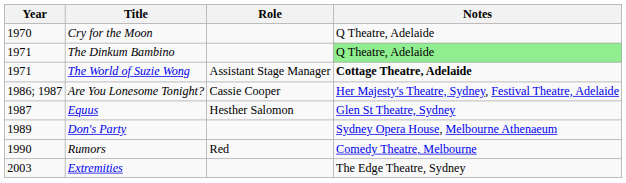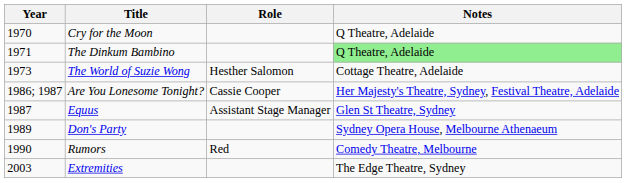The World of Suzie Wong | Year: 1971 -> 1973
The World of Suzie Wong | Role: Assistant Stage Manager -> Hesther Salomon
The World of Suzie Wong | Notes: bold -> normal
Equus | Role: Hesther Salomon -> Assistant Stage Manager
